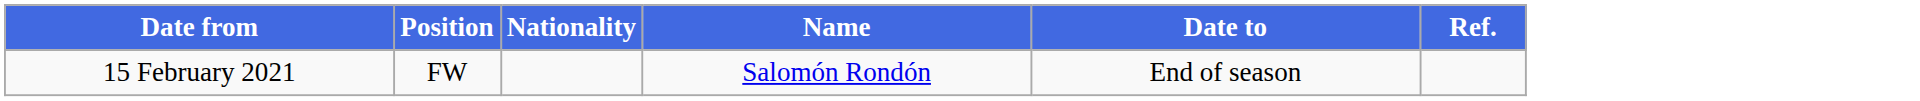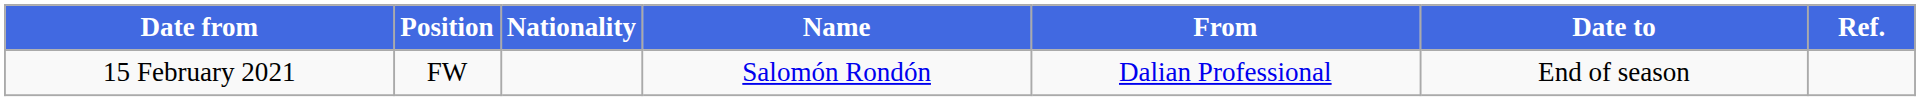+ column: From | Dalian Professional
